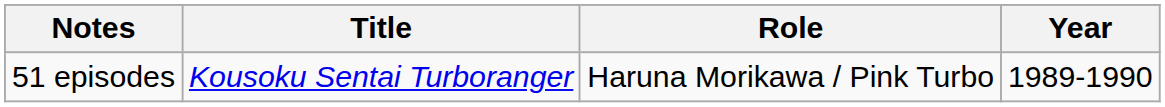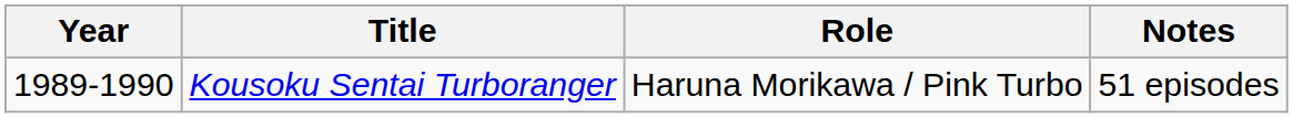columns swapped: Year <-> Notes
